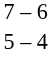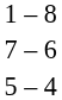+ row: 1 – 8
